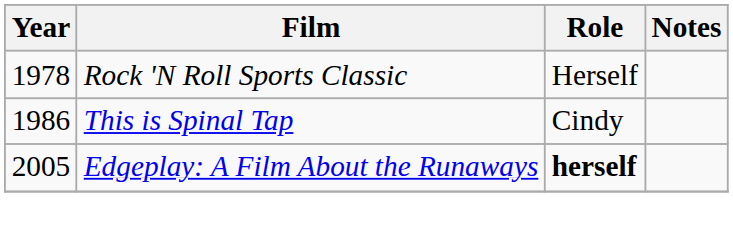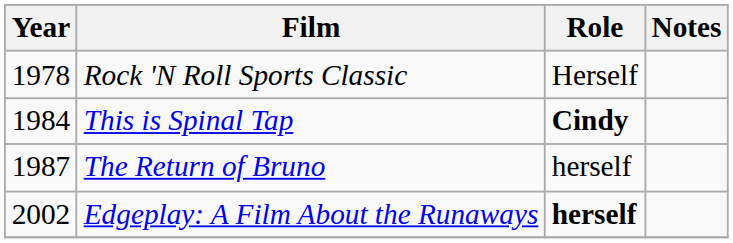This is Spinal Tap | Year: 1986 -> 1984
This is Spinal Tap | Role: normal -> bold
+ row: 1987 | The Return of Bruno | herself
Edgeplay: A Film About the Runaways | Year: 2005 -> 2002
